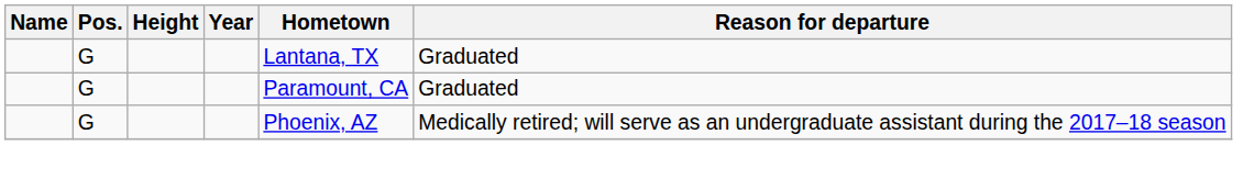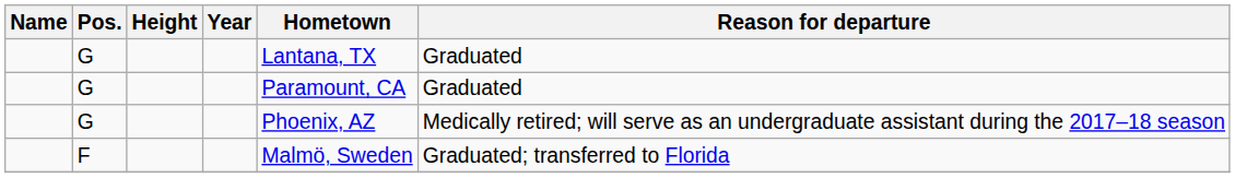+ row: F | Malmö, Sweden | Graduated; transferred to Florida
